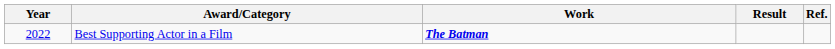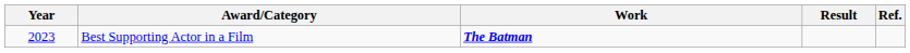Best Supporting Actor in a Film | Year: 2022 -> 2023
